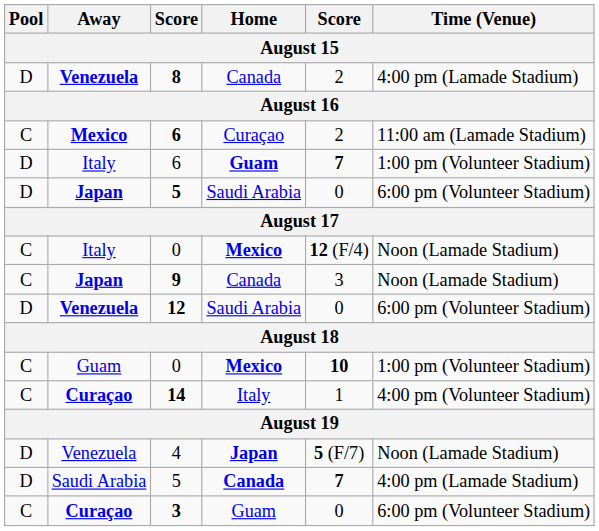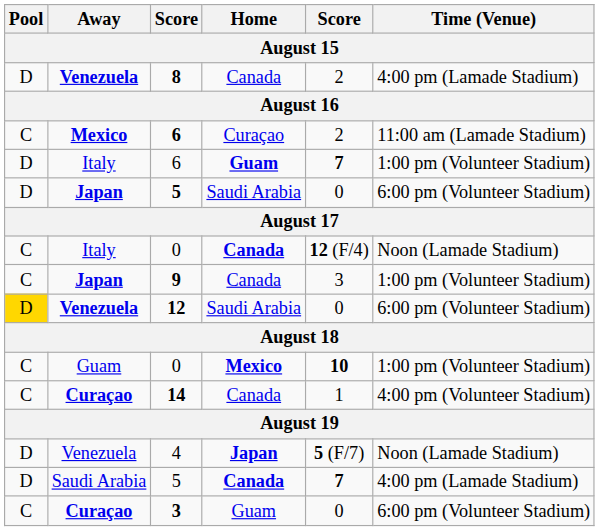Italy / 0 | Home: Mexico -> Canada
9 | Time (Venue): Noon (Lamade Stadium) -> 1:00 pm (Volunteer Stadium)
12 | Pool: no background -> gold background
14 | Home: Italy -> Canada
